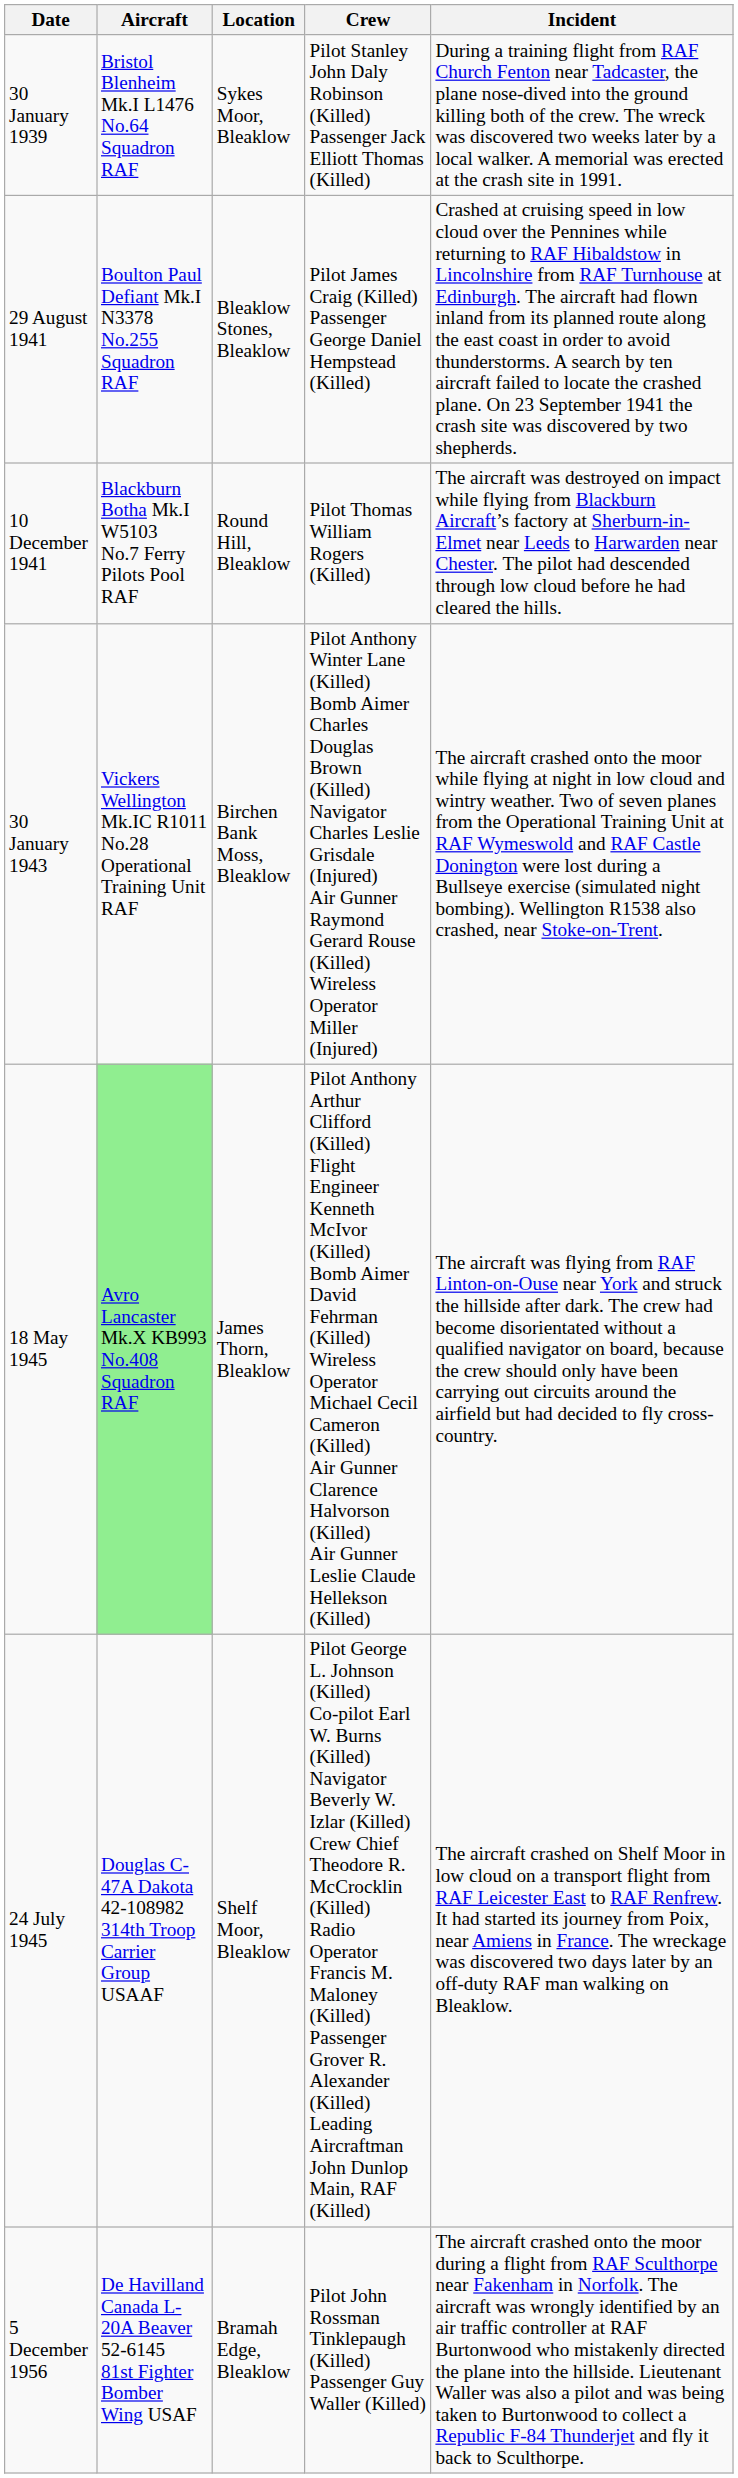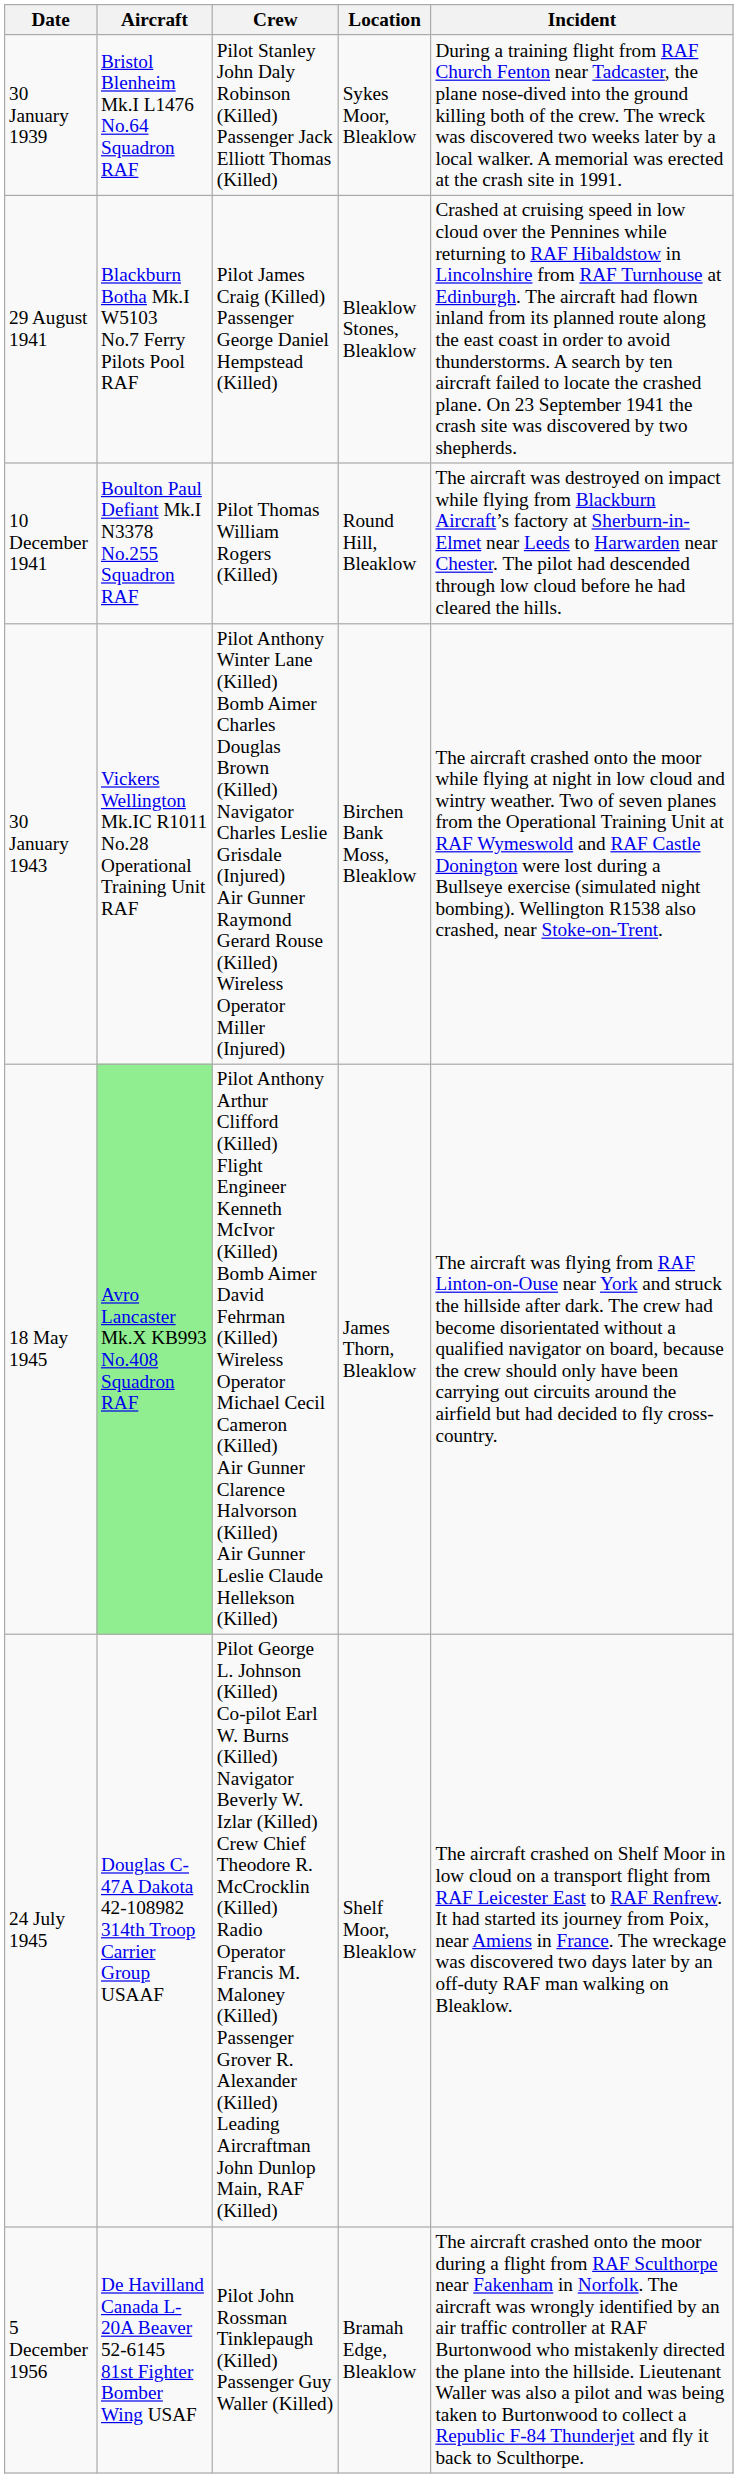columns swapped: Crew <-> Location
29 August 1941 | Aircraft: Boulton Paul Defiant Mk.I N3378 No.255 Squadron RAF -> Blackburn Botha Mk.I W5103 No.7 Ferry Pilots Pool RAF
10 December 1941 | Aircraft: Blackburn Botha Mk.I W5103 No.7 Ferry Pilots Pool RAF -> Boulton Paul Defiant Mk.I N3378 No.255 Squadron RAF
